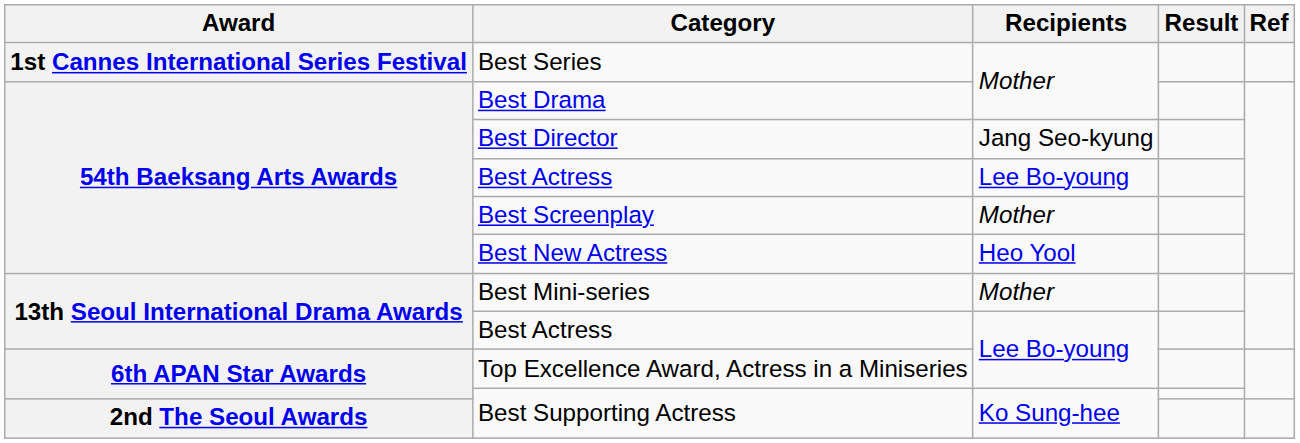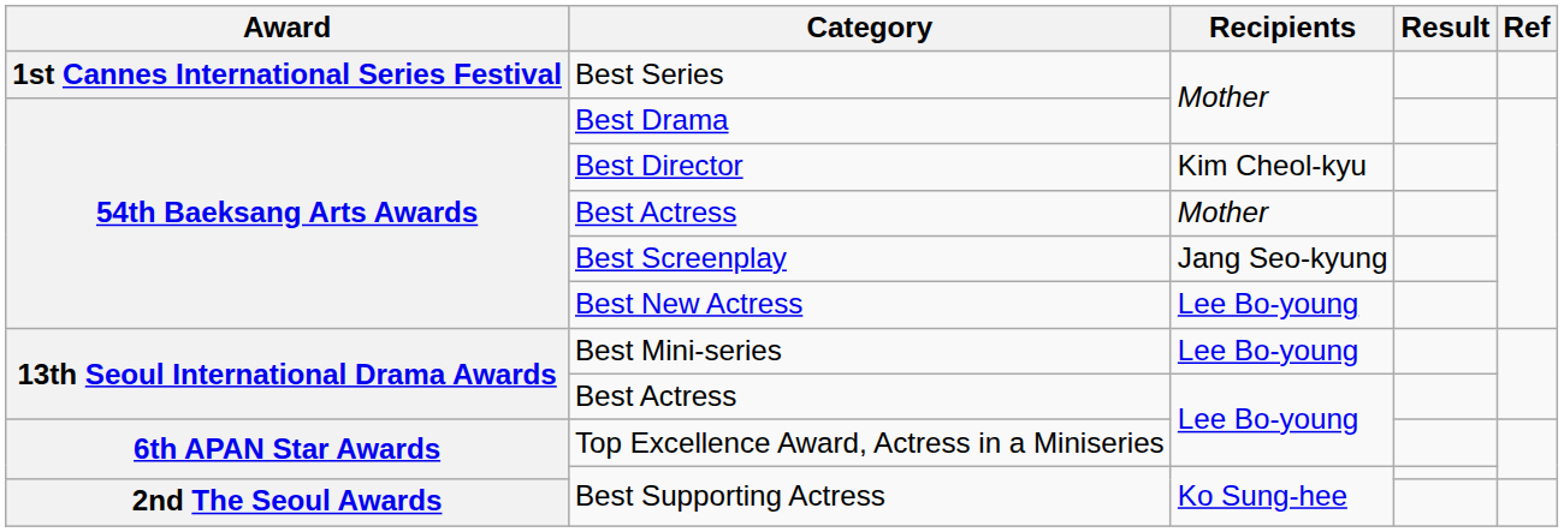Best Director | Recipients: Jang Seo-kyung -> Kim Cheol-kyu
54th Baeksang Arts Awards / Best Actress | Recipients: Lee Bo-young -> Mother
Best Screenplay | Recipients: Mother -> Jang Seo-kyung
Best New Actress | Recipients: Heo Yool -> Lee Bo-young
Best Mini-series | Recipients: Mother -> Lee Bo-young
